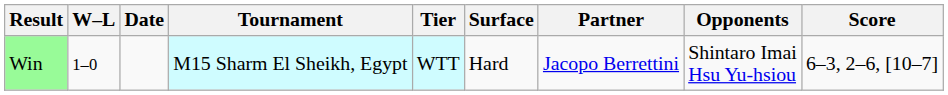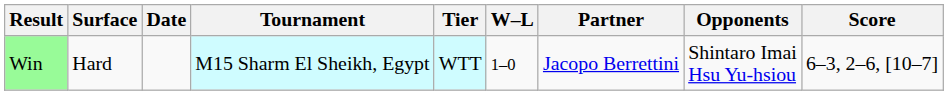columns swapped: W–L <-> Surface
